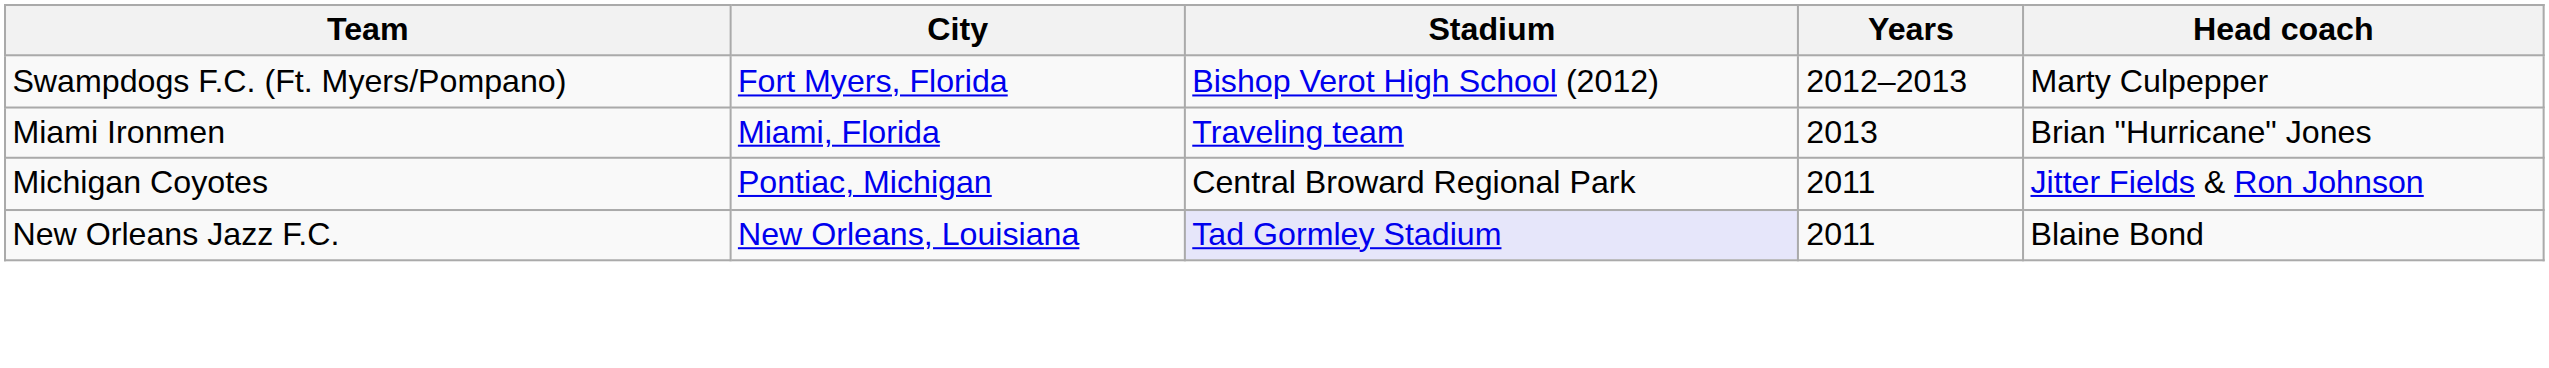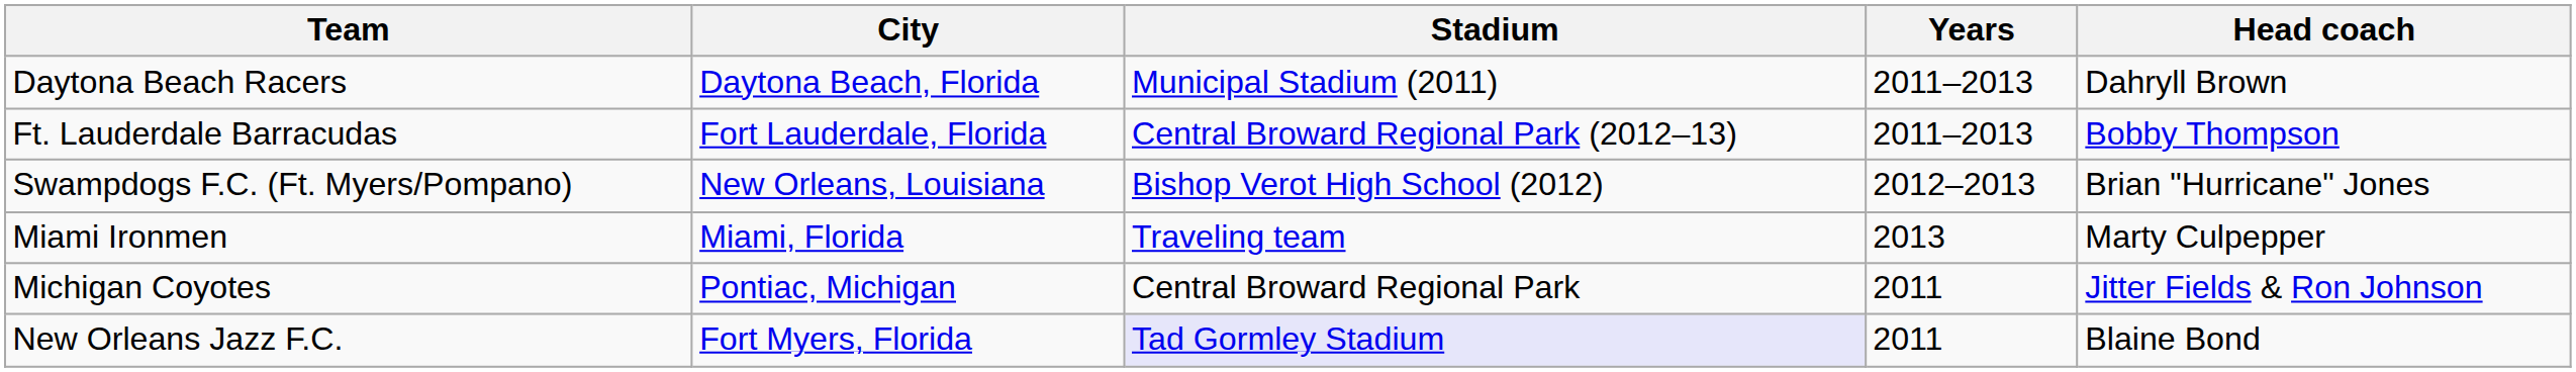+ row: Daytona Beach Racers | Daytona Beach, Florida | Municipal Stadium (2011) | 2011–2013 | Dahryll Brown
+ row: Ft. Lauderdale Barracudas | Fort Lauderdale, Florida | Central Broward Regional Park (2012–13) | 2011–2013 | Bobby Thompson
Swampdogs F.C. (Ft. Myers/Pompano) | City: Fort Myers, Florida -> New Orleans, Louisiana
Swampdogs F.C. (Ft. Myers/Pompano) | Head coach: Marty Culpepper -> Brian "Hurricane" Jones
Miami Ironmen | Head coach: Brian "Hurricane" Jones -> Marty Culpepper
New Orleans Jazz F.C. | City: New Orleans, Louisiana -> Fort Myers, Florida
